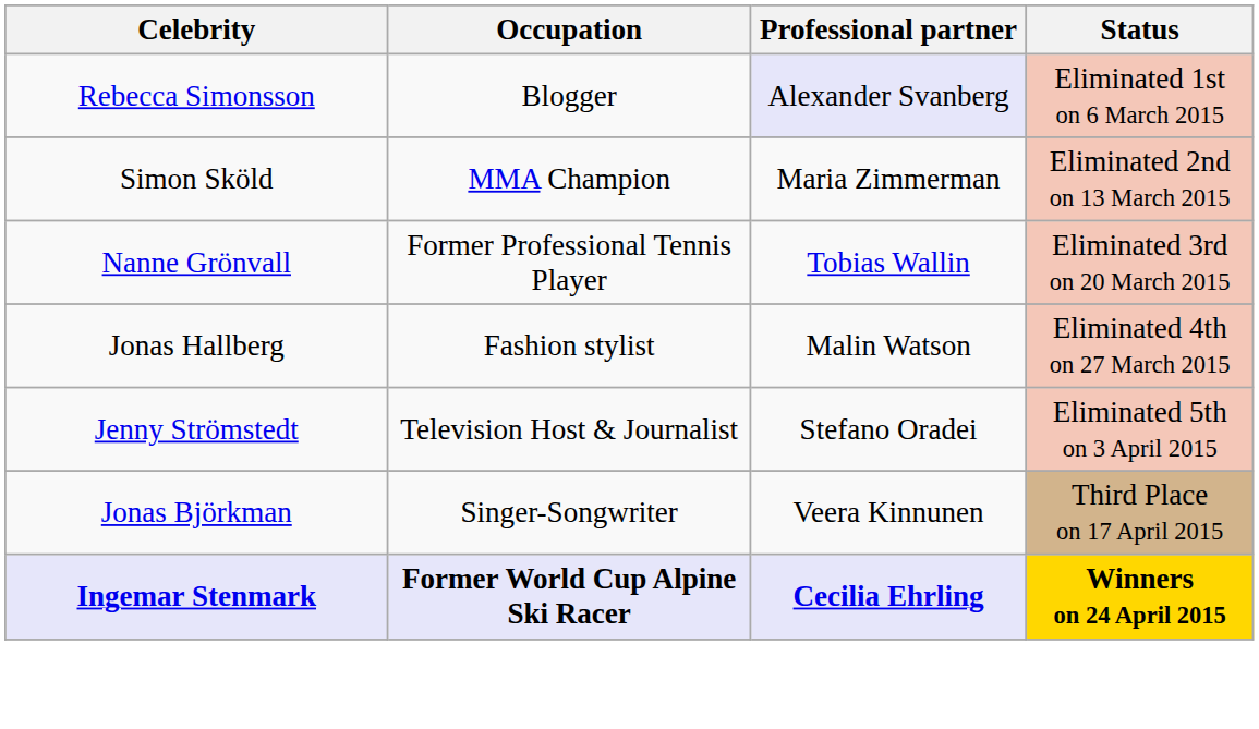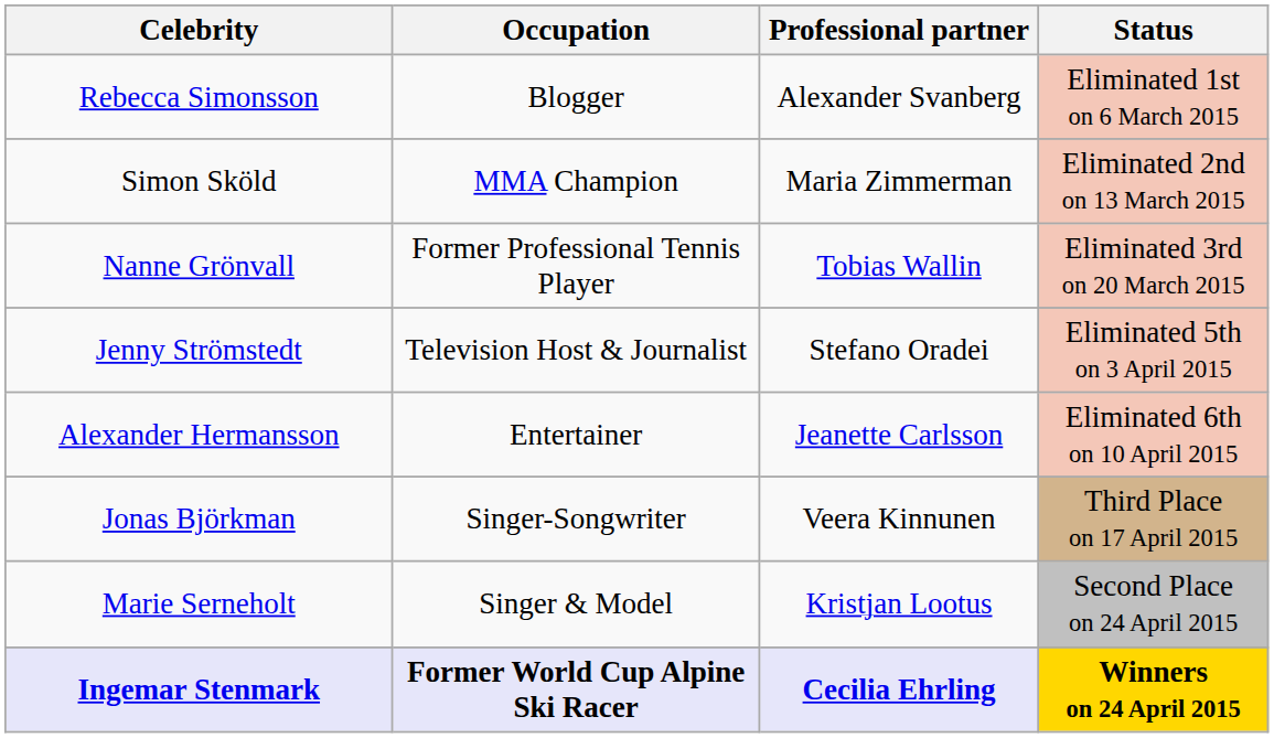Rebecca Simonsson | Professional partner: lavender background -> no background
- row: Jonas Hallberg | Fashion stylist | Malin Watson | Eliminated 4th on 27 March 2015
+ row: Alexander Hermansson | Entertainer | Jeanette Carlsson | Eliminated 6th on 10 April 2015
+ row: Marie Serneholt | Singer & Model | Kristjan Lootus | Second Place on 24 April 2015
